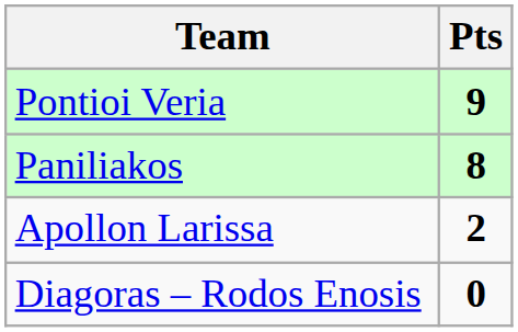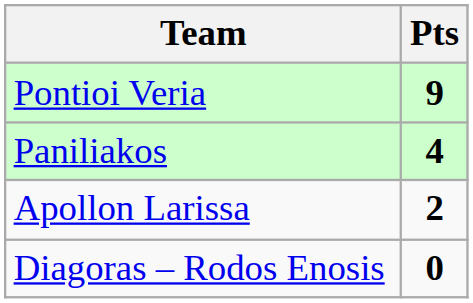Paniliakos | Pts: 8 -> 4
